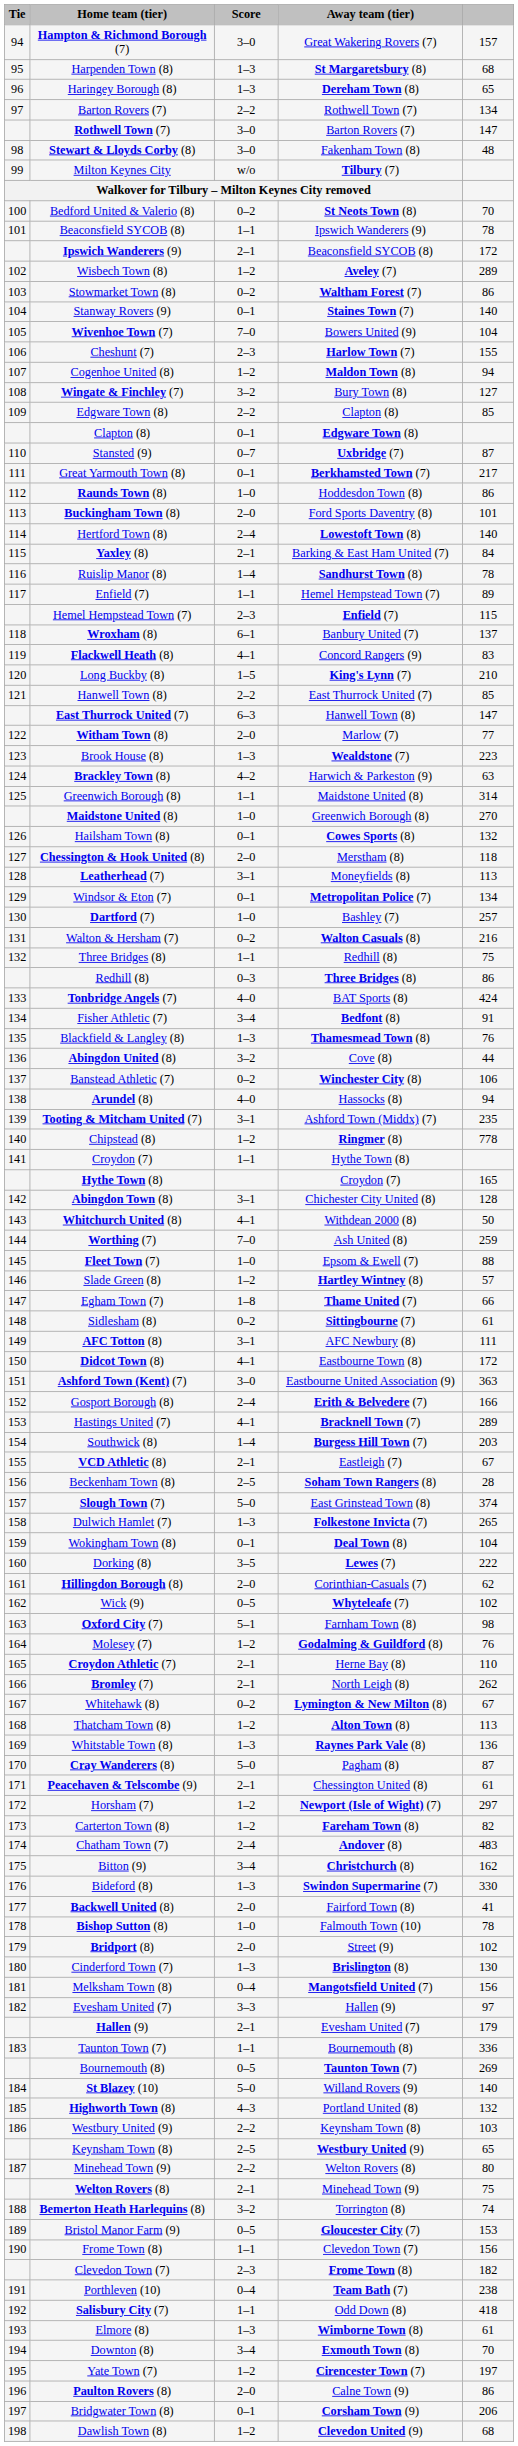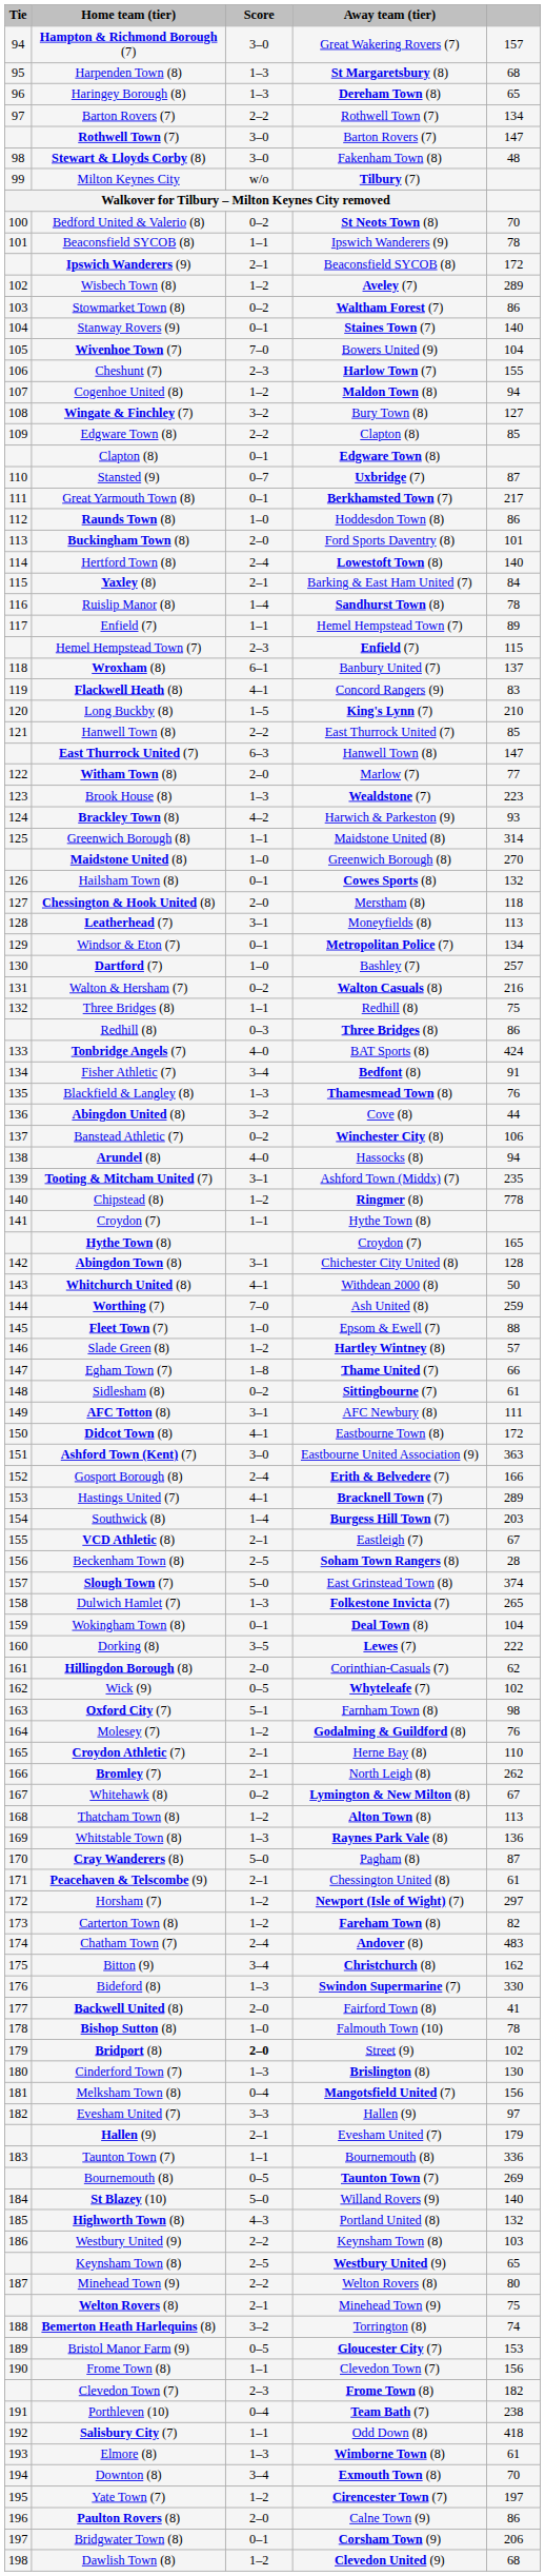Brackley Town (8) | column 5: 63 -> 93
Bridport (8) | Score: normal -> bold
